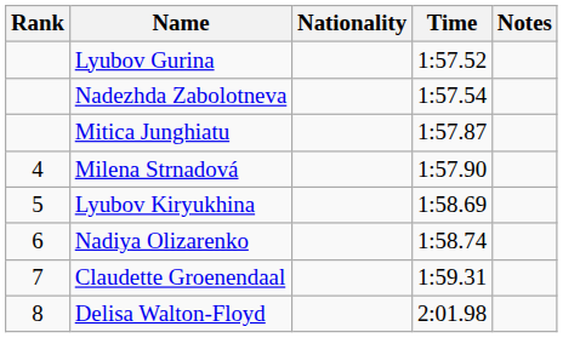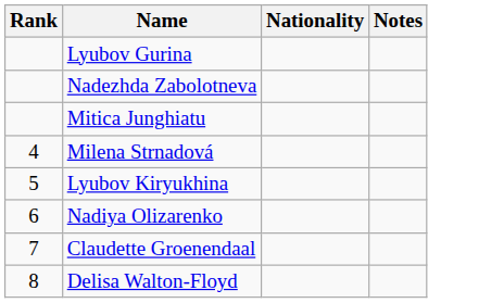- column: Time | 1:57.52 | 1:57.54 | 1:57.87 | 1:57.90 | 1:58.69 | 1:58.74 | 1:59.31 | 2:01.98
